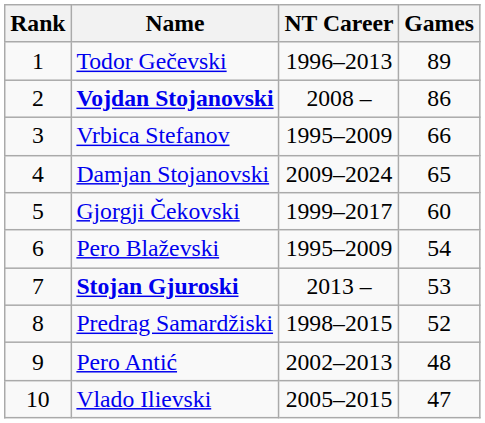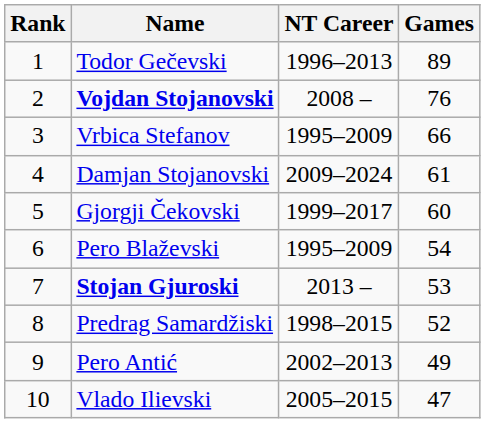Vojdan Stojanovski | Games: 86 -> 76
Damjan Stojanovski | Games: 65 -> 61
Pero Antić | Games: 48 -> 49
